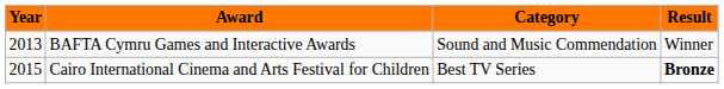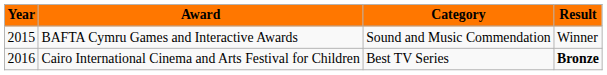BAFTA Cymru Games and Interactive Awards | Year: 2013 -> 2015
Cairo International Cinema and Arts Festival for Children | Year: 2015 -> 2016
